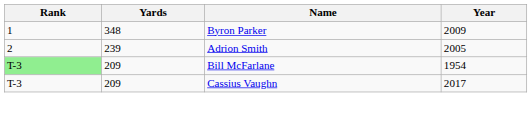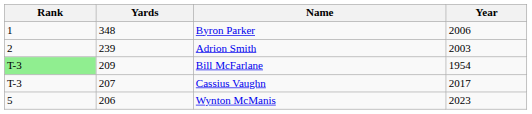Byron Parker | Year: 2009 -> 2006
Adrion Smith | Year: 2005 -> 2003
Cassius Vaughn | Yards: 209 -> 207
+ row: 5 | 206 | Wynton McManis | 2023
